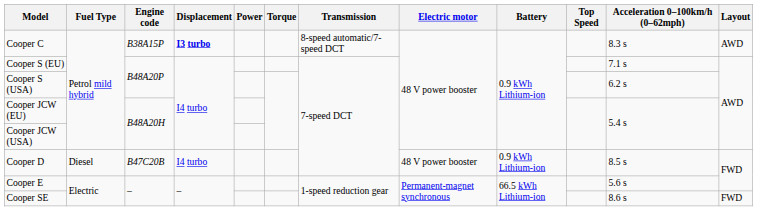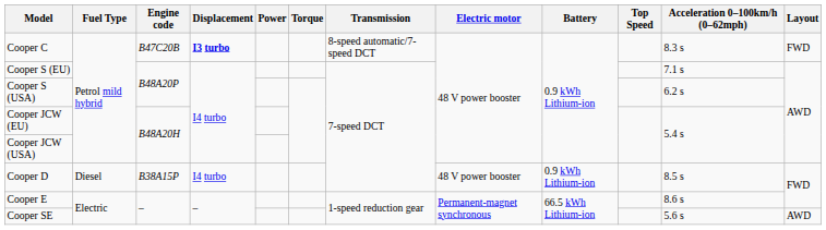Cooper C | Engine code: B38A15P -> B47C20B
Cooper C | Layout: AWD -> FWD
Cooper D | Engine code: B47C20B -> B38A15P
Cooper E | Acceleration 0–100km/h (0–62mph): 5.6 s -> 8.6 s
Cooper SE | Acceleration 0–100km/h (0–62mph): 8.6 s -> 5.6 s
Cooper SE | Layout: FWD -> AWD
